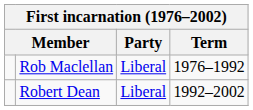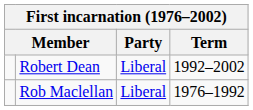rows swapped: Rob Maclellan <-> Robert Dean
